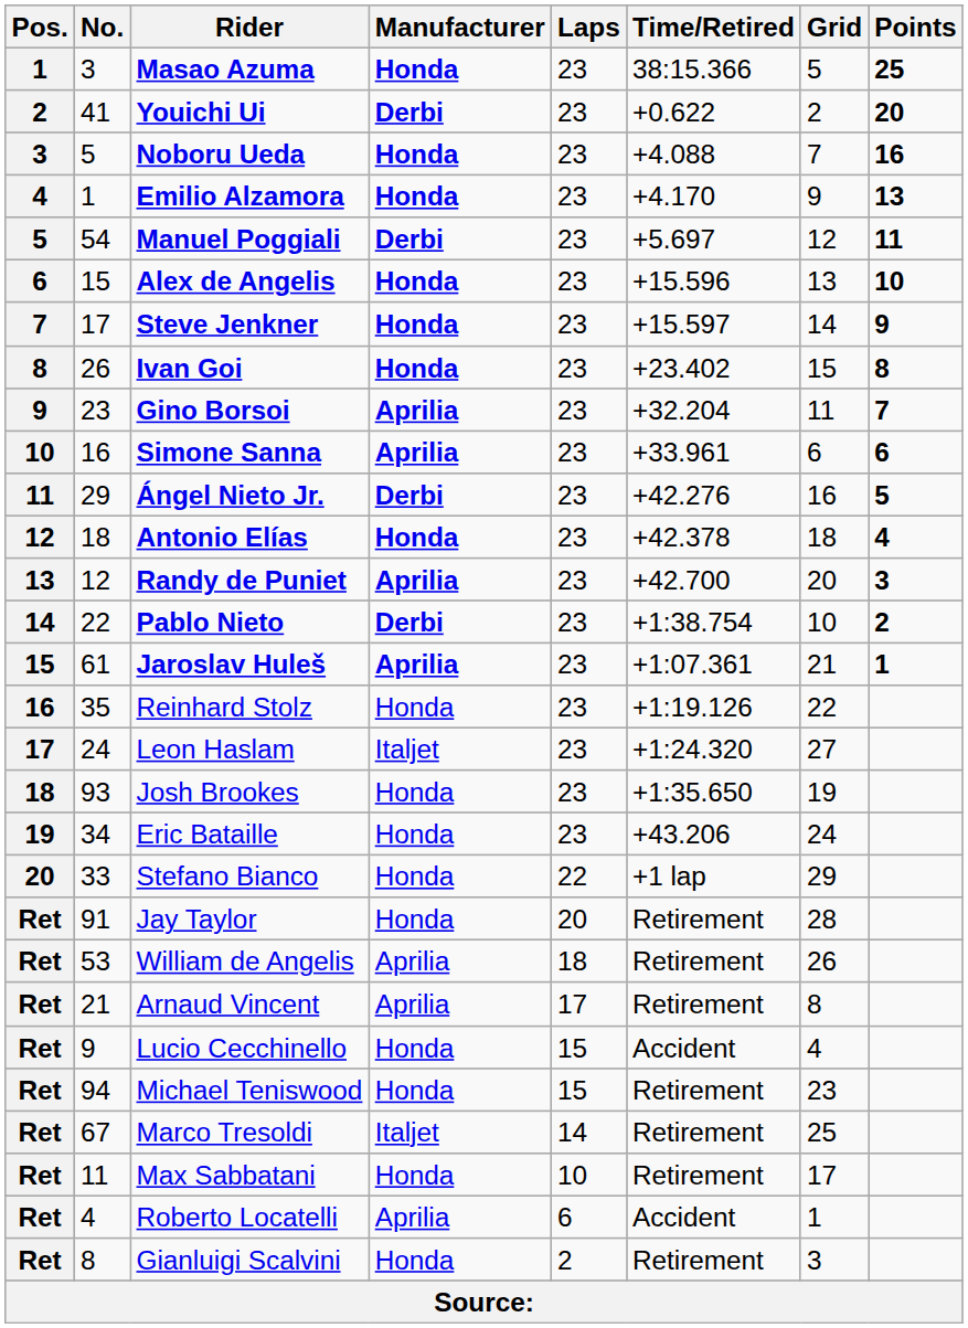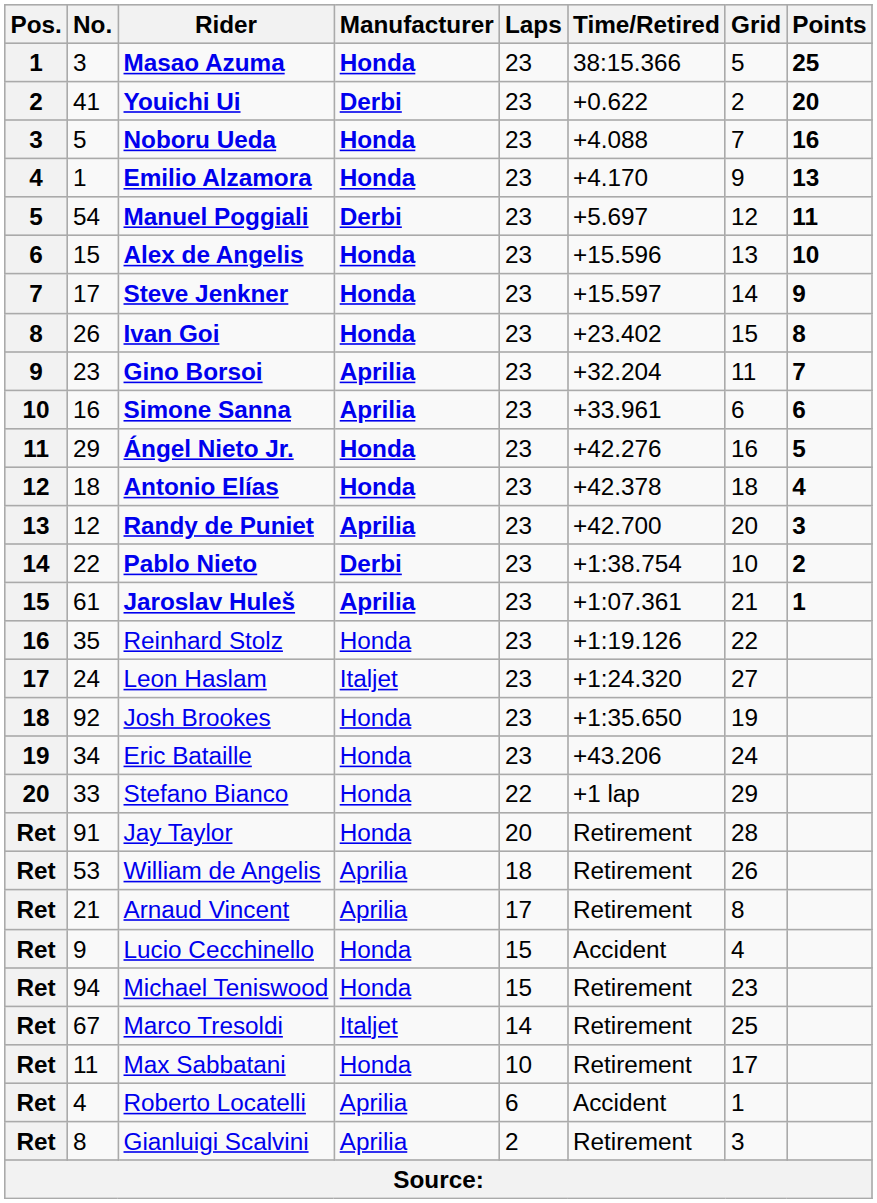Ángel Nieto Jr. | Manufacturer: Derbi -> Honda
Josh Brookes | No.: 93 -> 92
Gianluigi Scalvini | Manufacturer: Honda -> Aprilia
